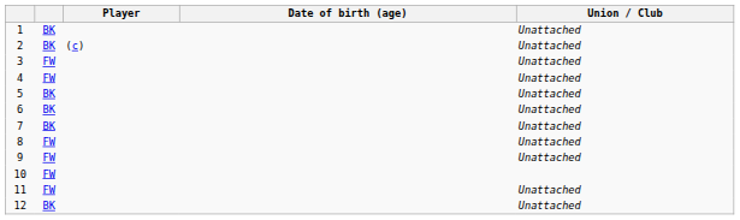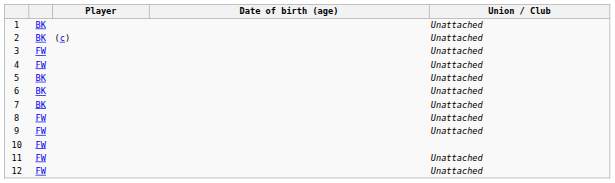12 | column 2: BK -> FW
